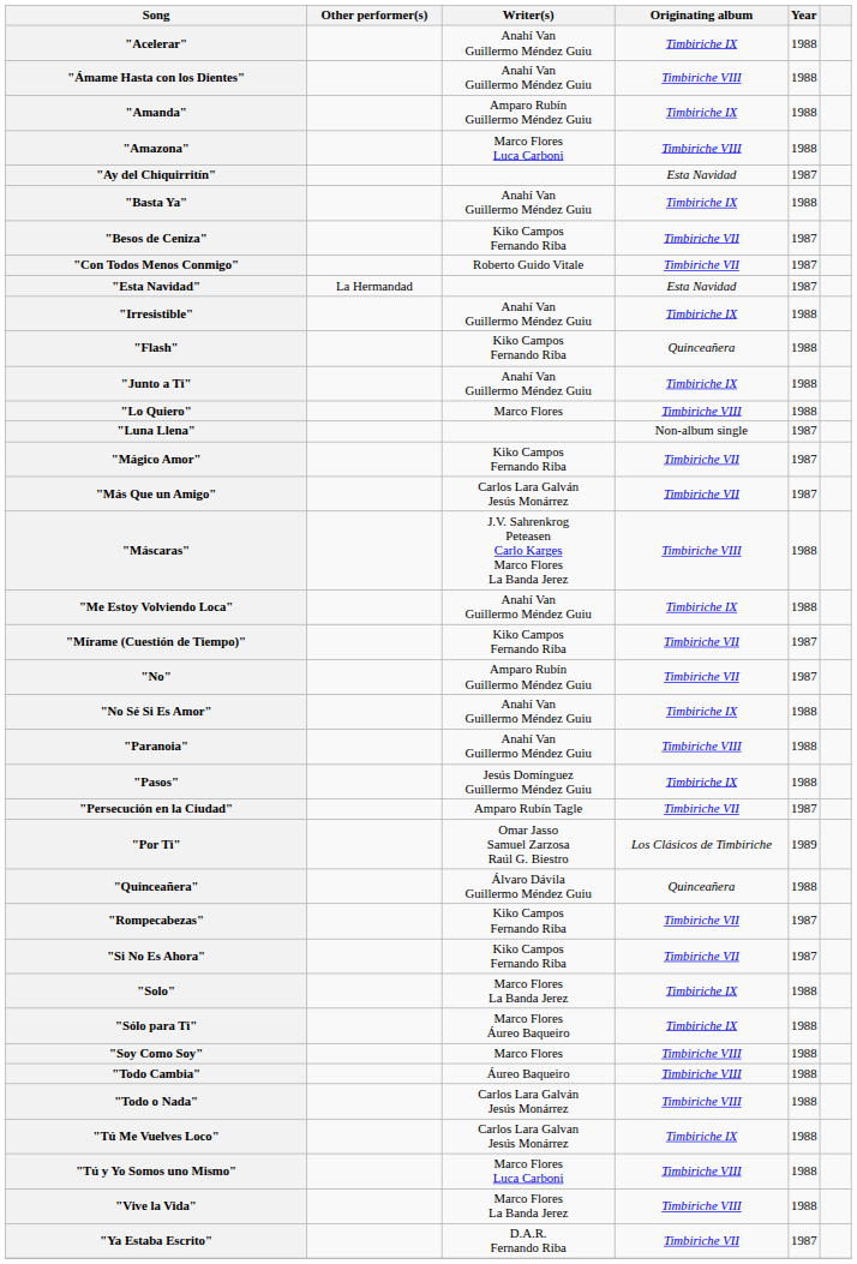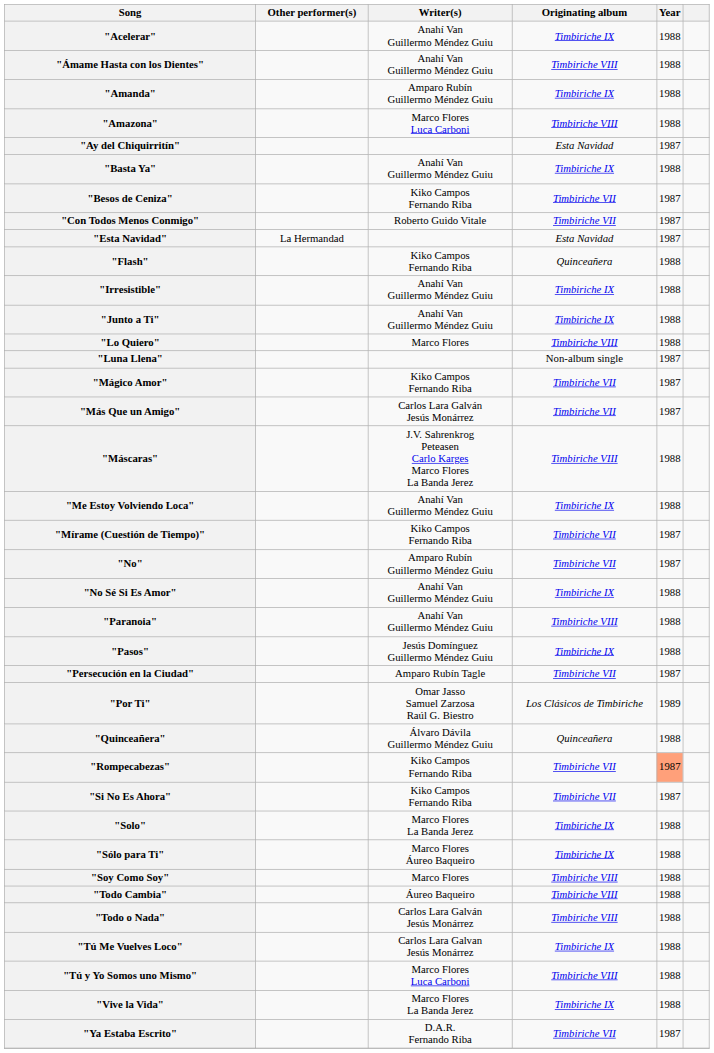rows swapped: "Flash" <-> "Irresistible"
"Rompecabezas" | Year: no background -> lightsalmon background
"Vive la Vida" | Originating album: Timbiriche VIII -> Timbiriche IX
